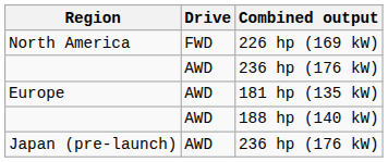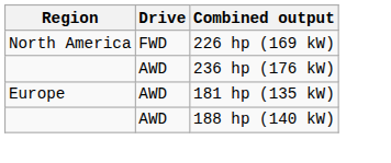- row: Japan (pre-launch) | AWD | 236 hp (176 kW)
